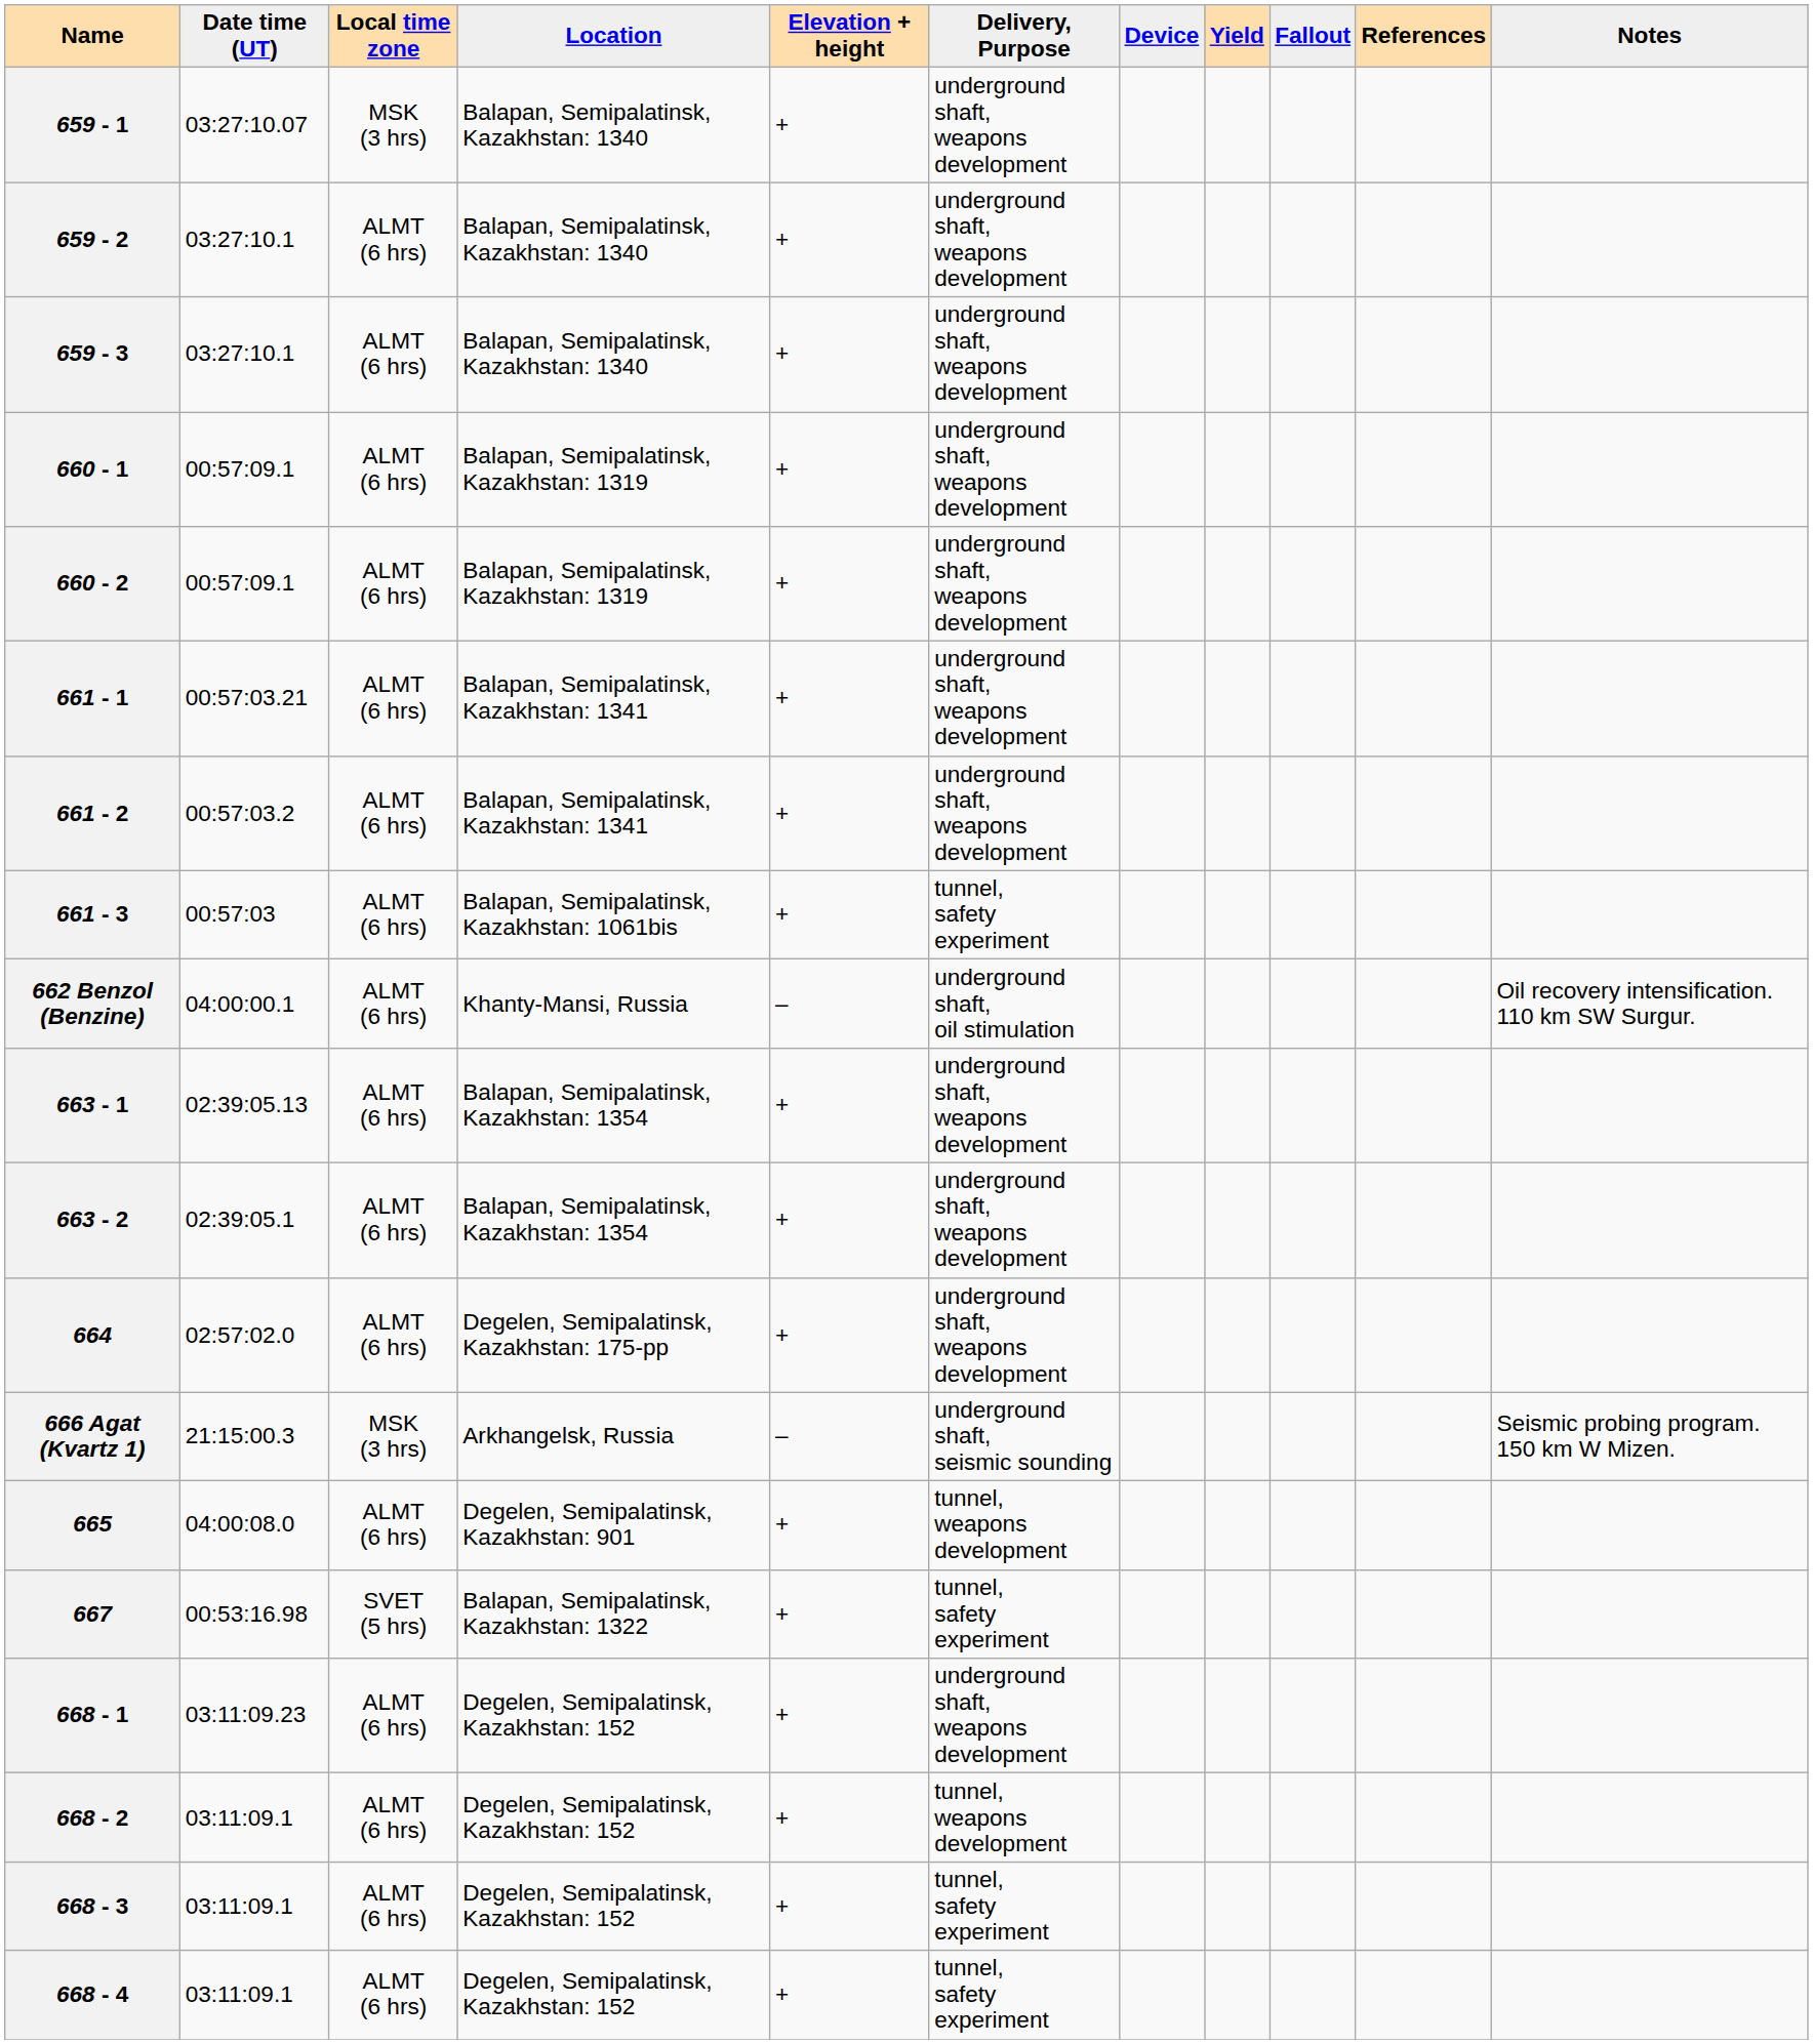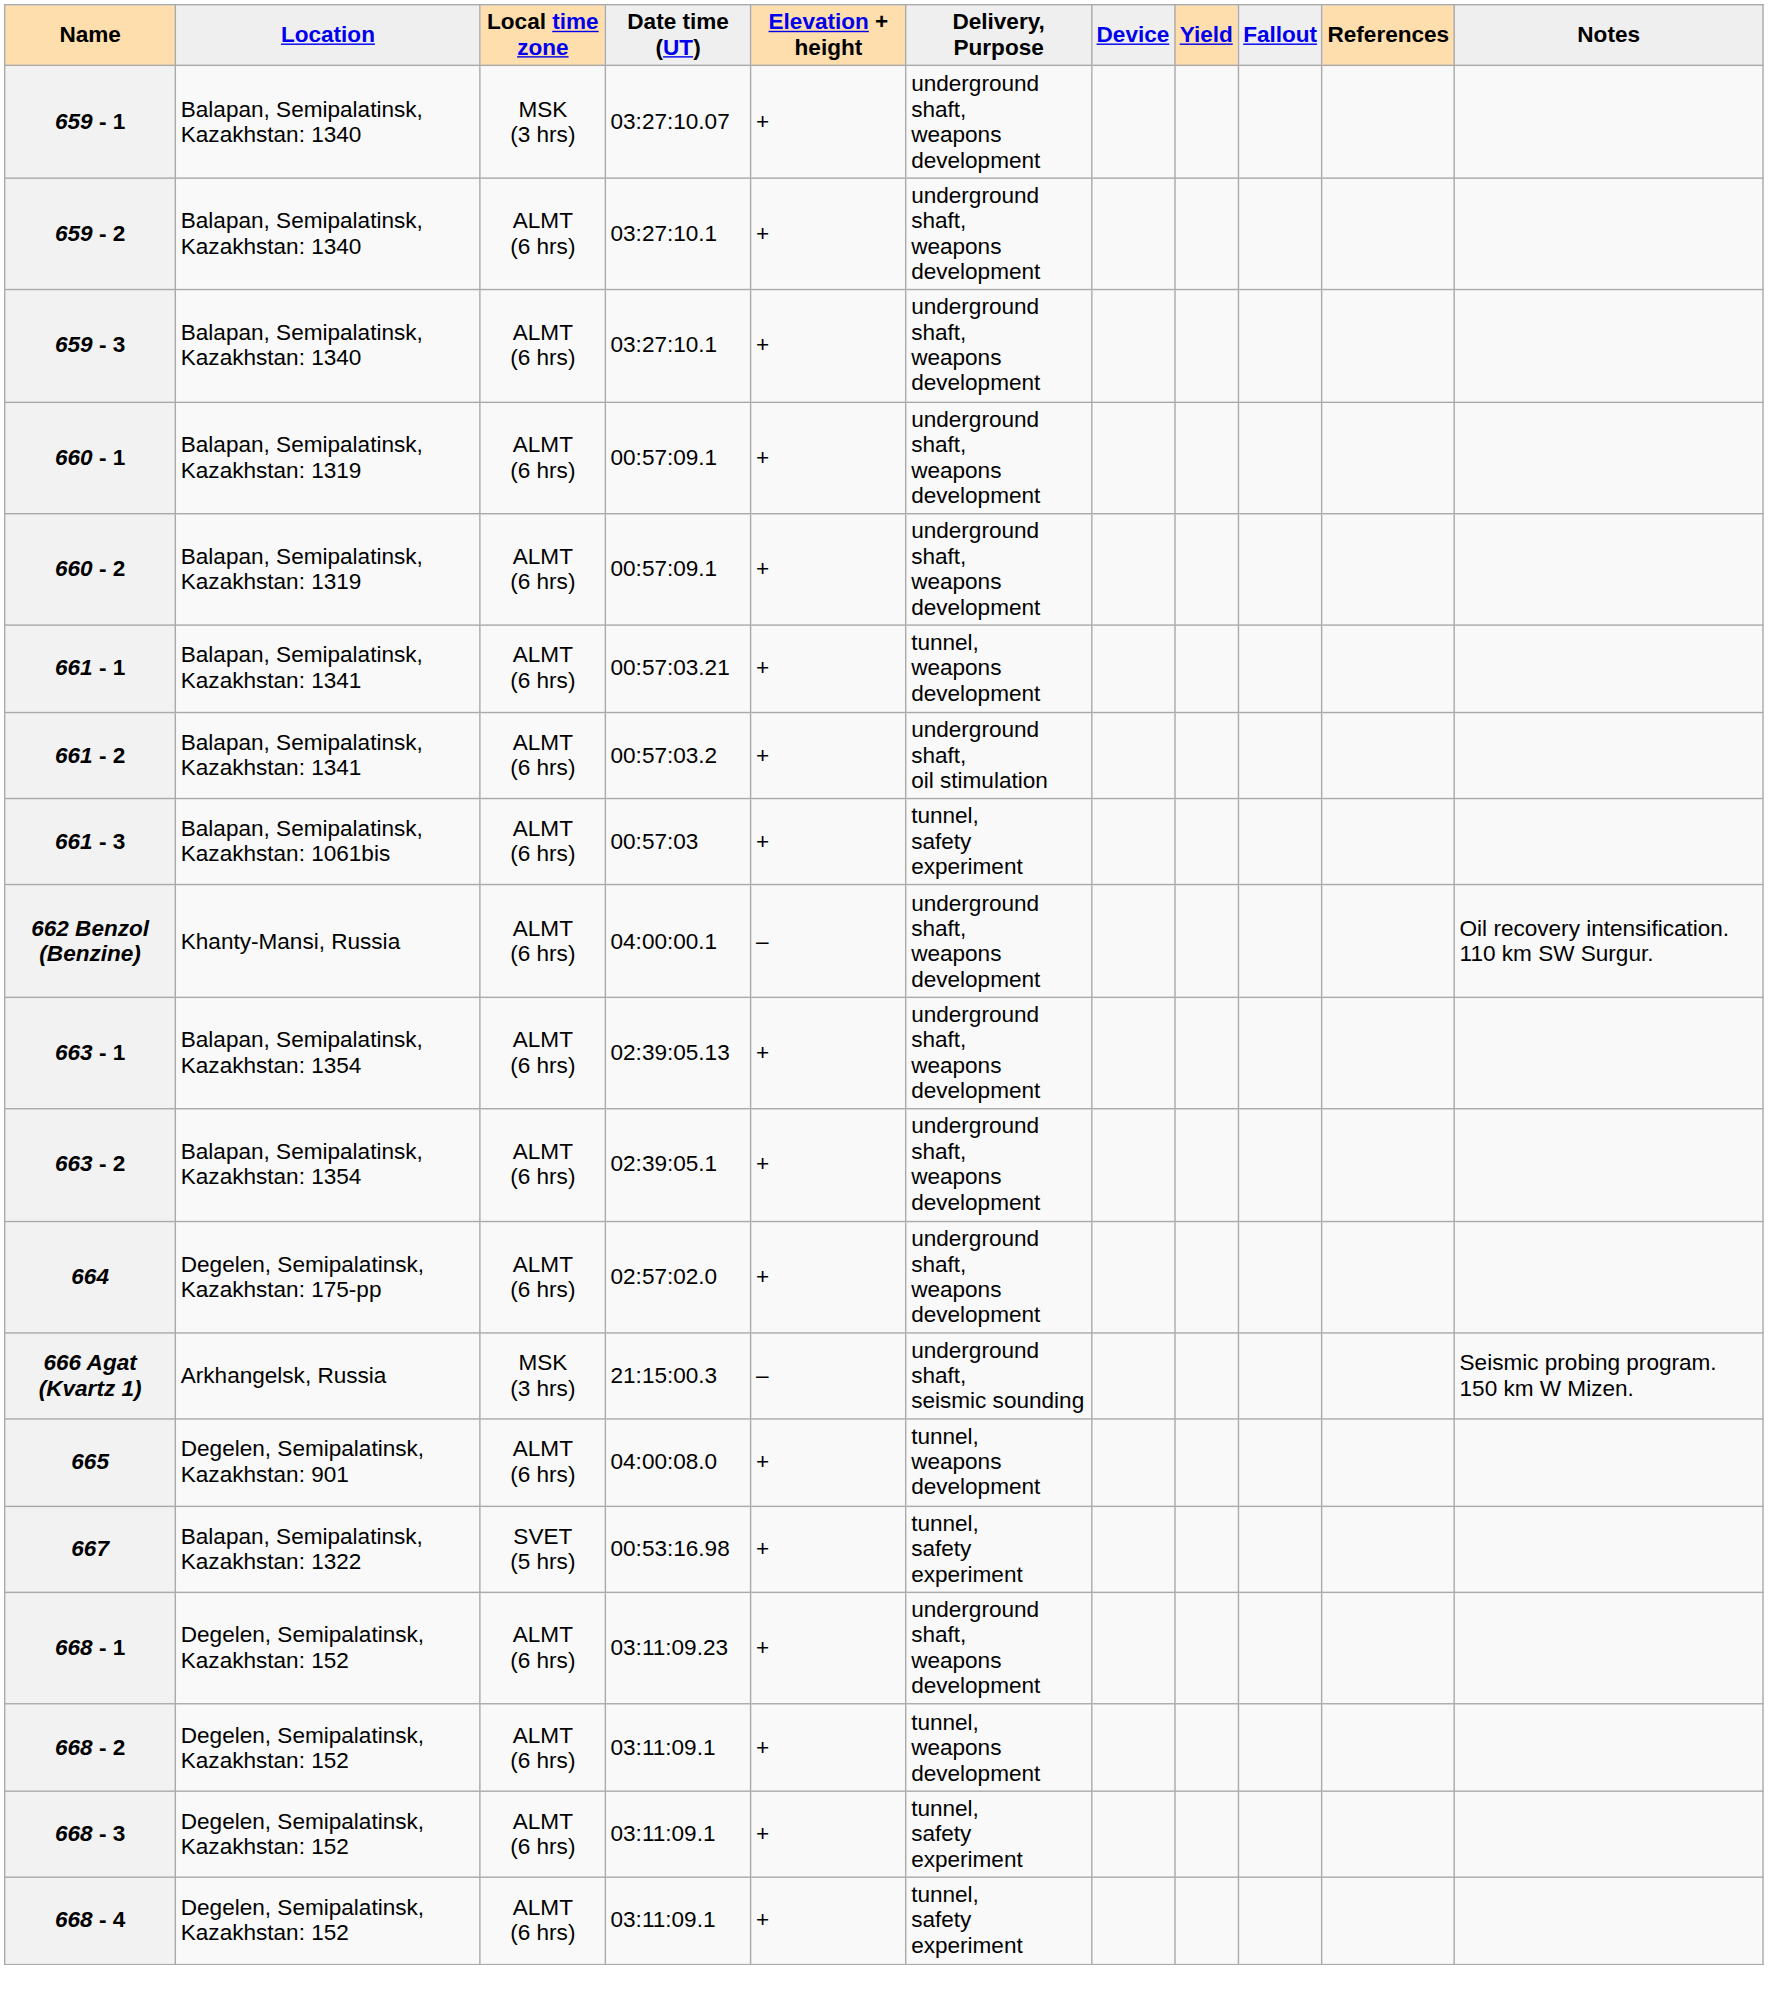columns swapped: Date time (UT) <-> Location
661 - 1 | Delivery, Purpose: underground shaft, weapons development -> tunnel, weapons development
661 - 2 | Delivery, Purpose: underground shaft, weapons development -> underground shaft, oil stimulation
662 Benzol (Benzine) | Delivery, Purpose: underground shaft, oil stimulation -> underground shaft, weapons development
